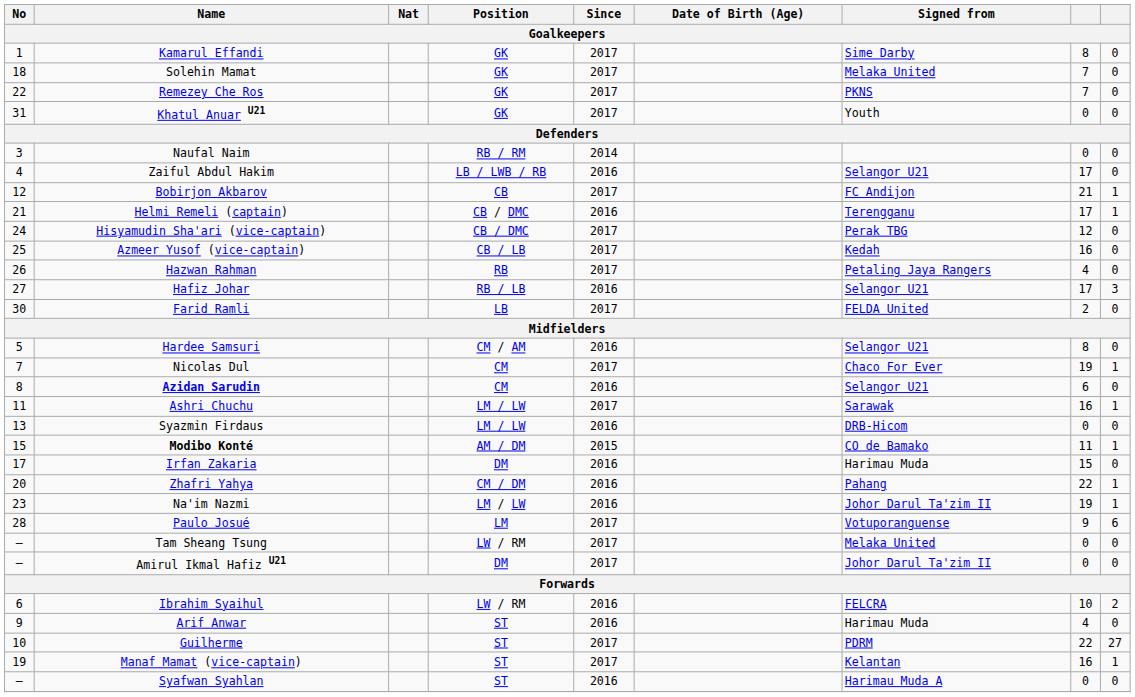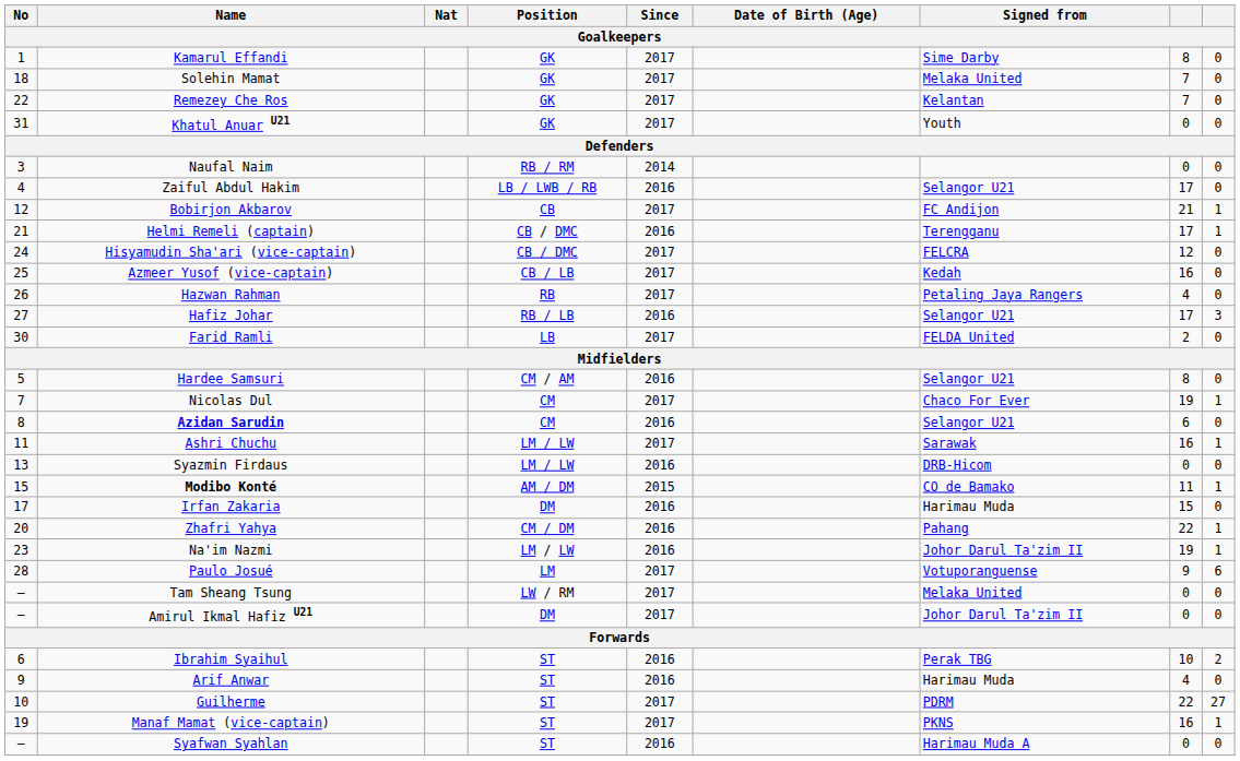Remezey Che Ros | Signed from: PKNS -> Kelantan
Hisyamudin Sha'ari (vice-captain) | Signed from: Perak TBG -> FELCRA
Ibrahim Syaihul | Position: LW / RM -> ST
Ibrahim Syaihul | Signed from: FELCRA -> Perak TBG
Manaf Mamat (vice-captain) | Signed from: Kelantan -> PKNS
